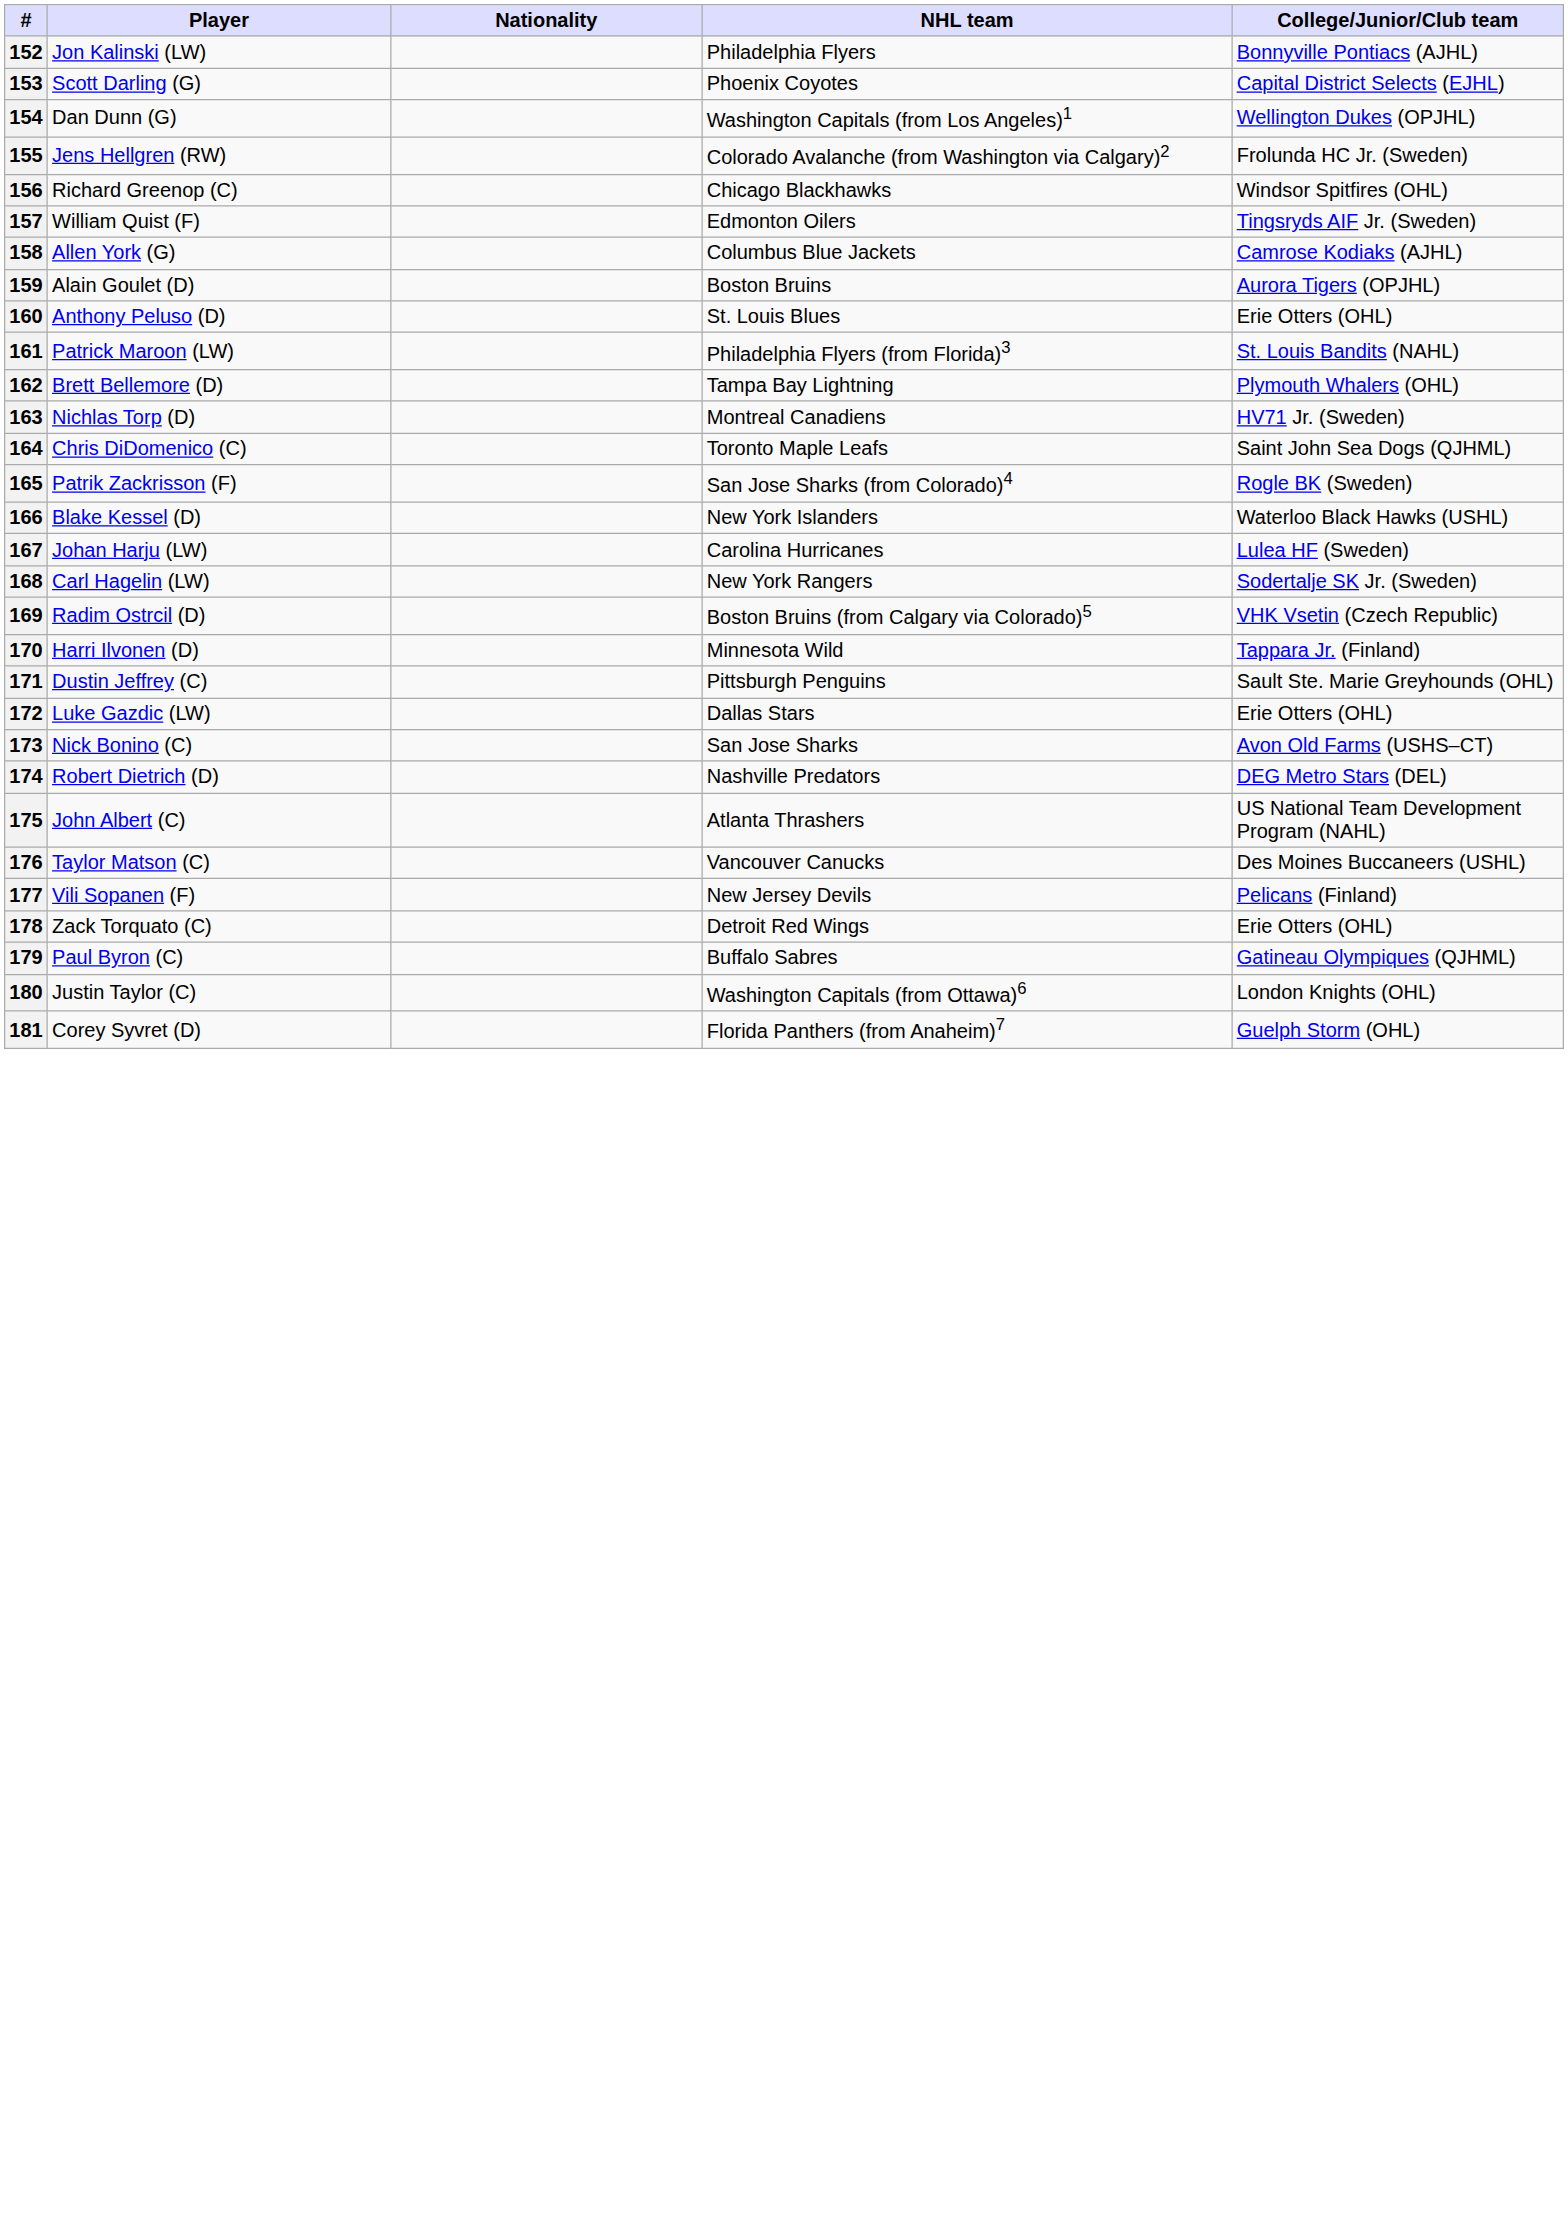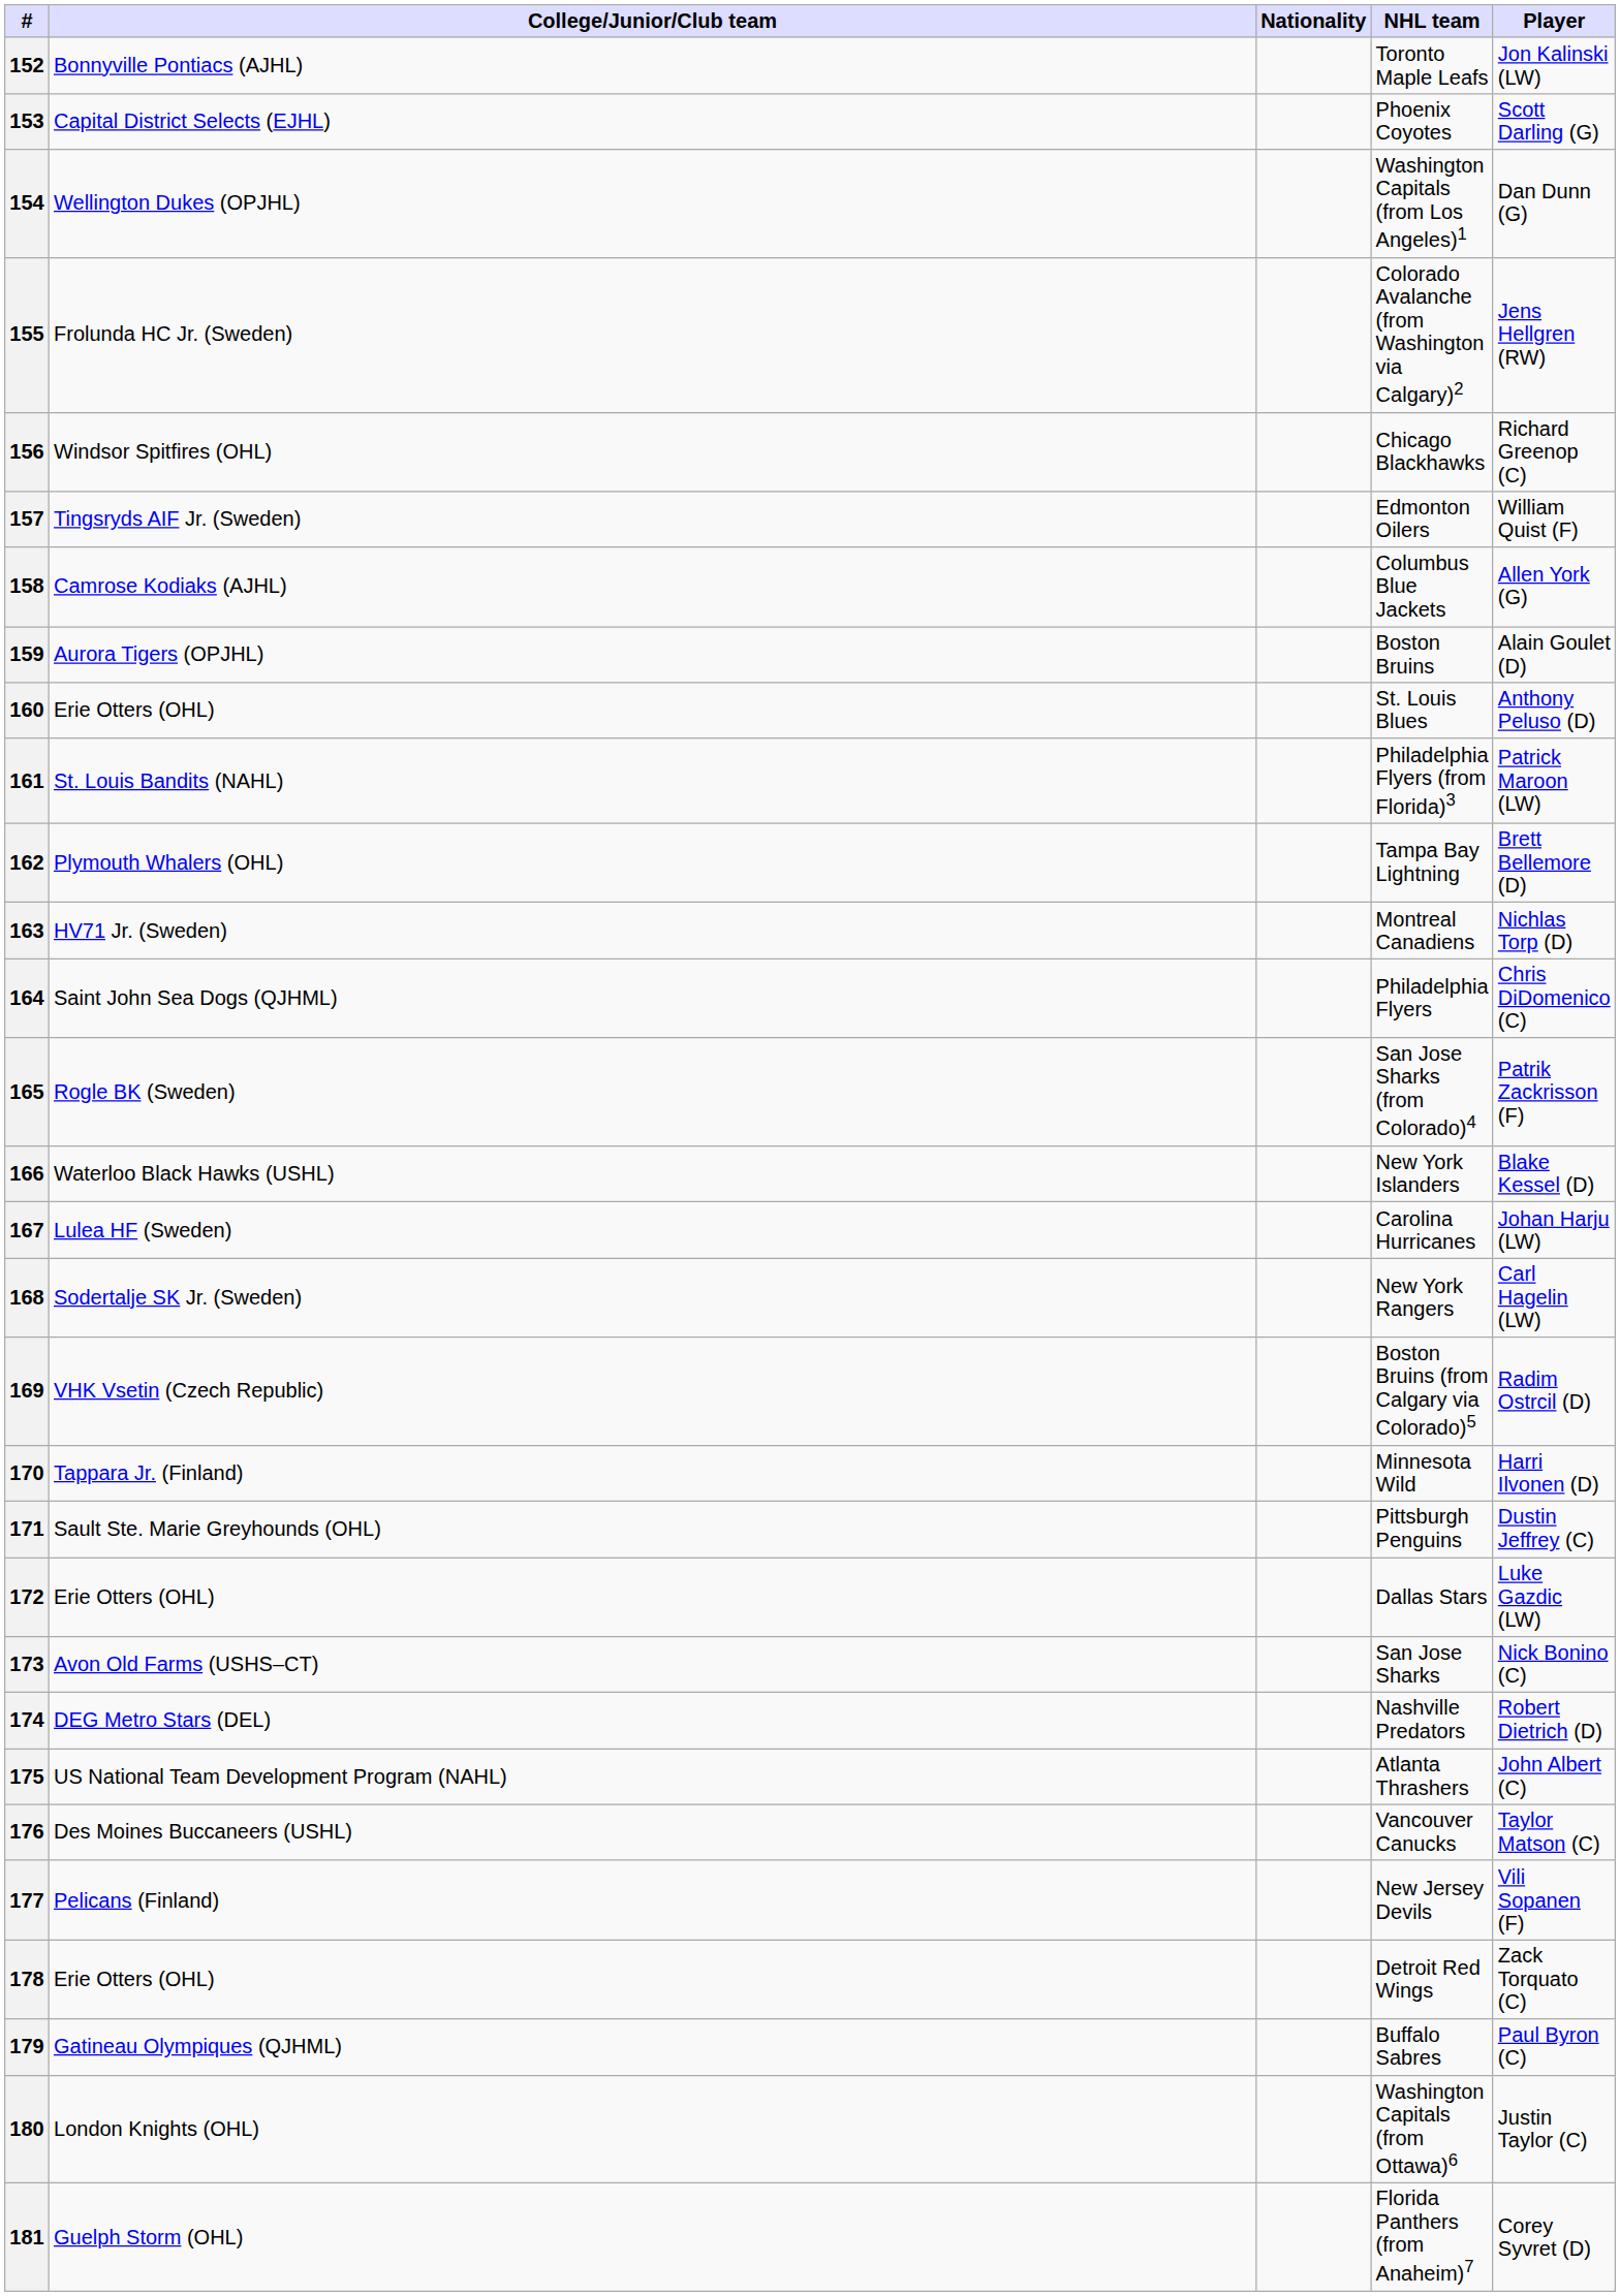columns swapped: Player <-> College/Junior/Club team
152 | NHL team: Philadelphia Flyers -> Toronto Maple Leafs
164 | NHL team: Toronto Maple Leafs -> Philadelphia Flyers
